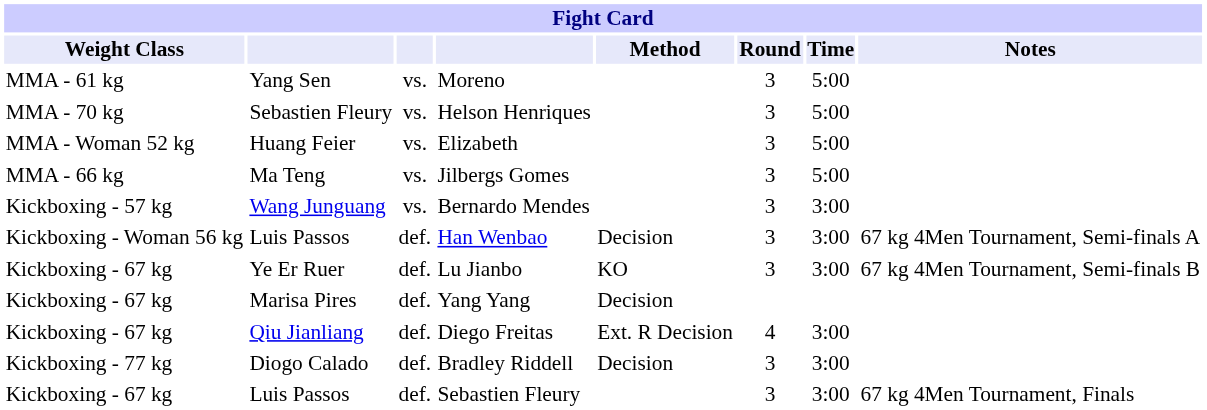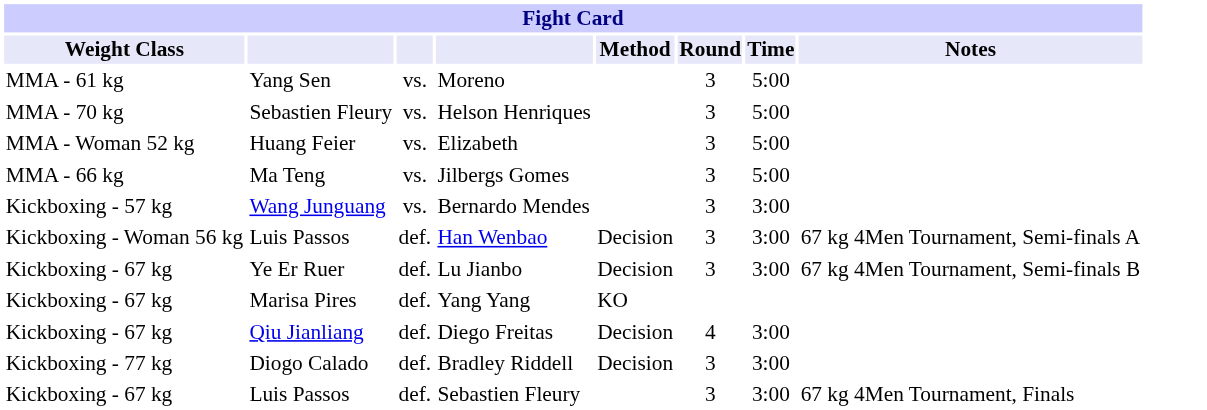Lu Jianbo | Method: KO -> Decision
Yang Yang | Method: Decision -> KO
Diego Freitas | Method: Ext. R Decision -> Decision
